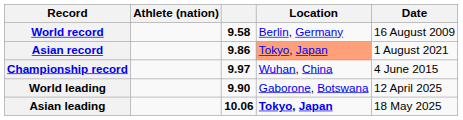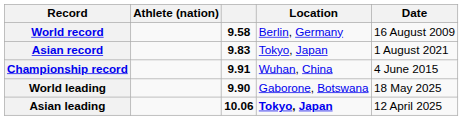Asian record | column 3: 9.86 -> 9.83
Asian record | Location: lightsalmon background -> no background
Championship record | column 3: 9.97 -> 9.91
World leading | Date: 12 April 2025 -> 18 May 2025
Asian leading | Date: 18 May 2025 -> 12 April 2025
